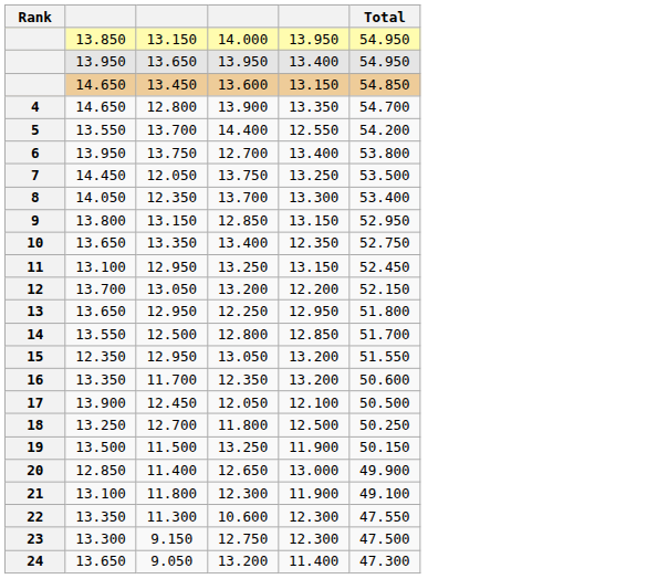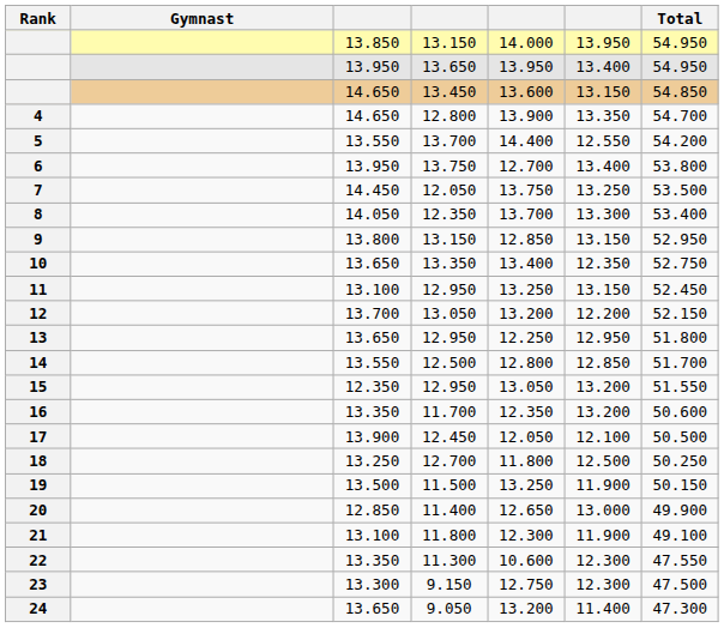+ column: Gymnast
